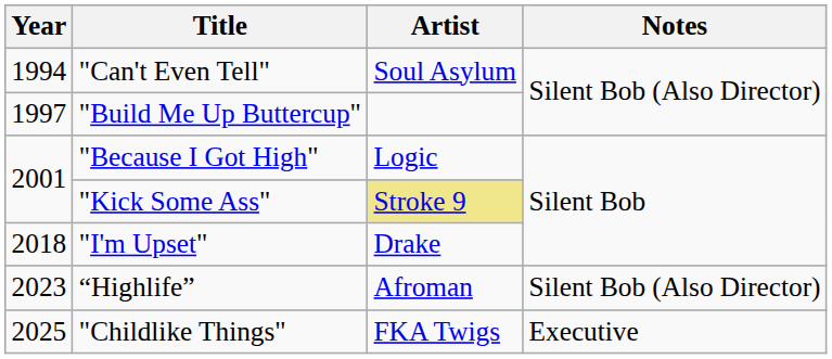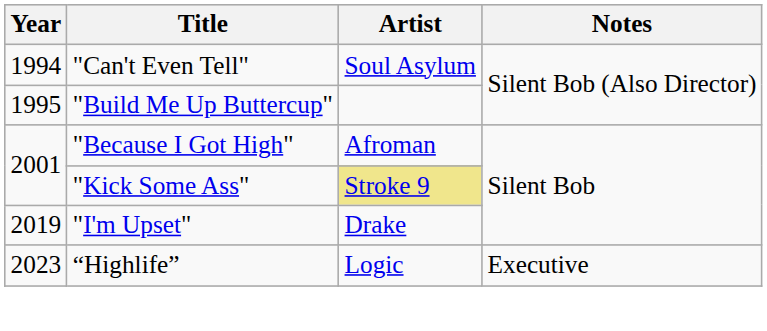"Build Me Up Buttercup" | Year: 1997 -> 1995
"Because I Got High" | Artist: Logic -> Afroman
"I'm Upset" | Year: 2018 -> 2019
“Highlife” | Artist: Afroman -> Logic
“Highlife” | Notes: Silent Bob (Also Director) -> Executive
- row: 2025 | "Childlike Things" | FKA Twigs | Executive
